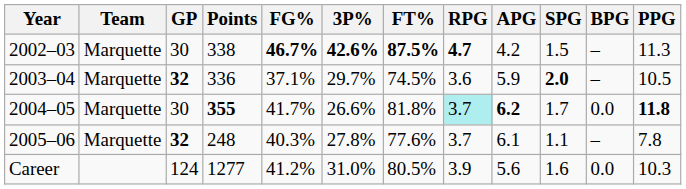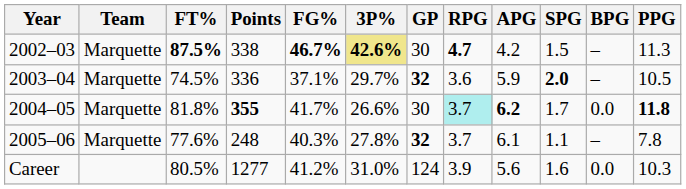columns swapped: GP <-> FT%
2002–03 | 3P%: no background -> khaki background
